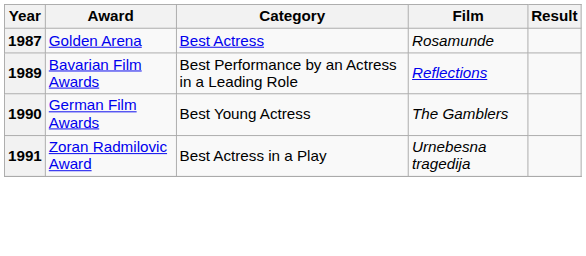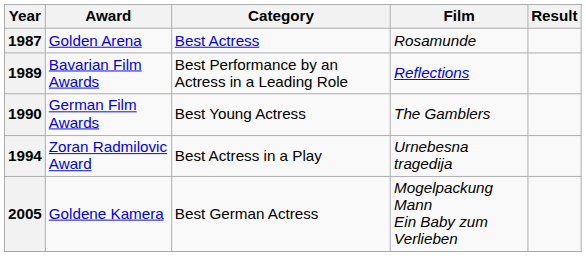Zoran Radmilovic Award | Year: 1991 -> 1994
+ row: 2005 | Goldene Kamera | Best German Actress | Mogelpackung Mann Ein Baby zum Verlieben
